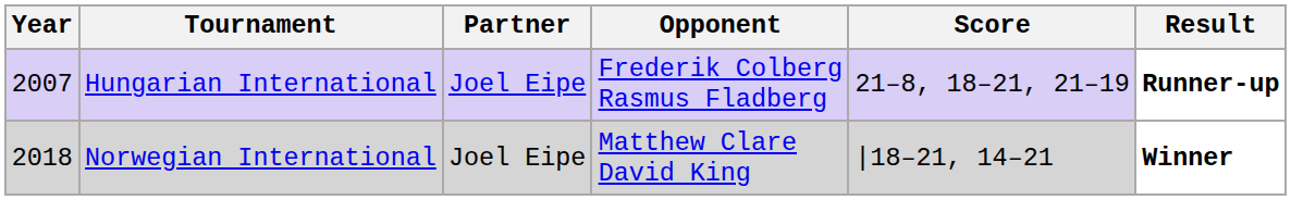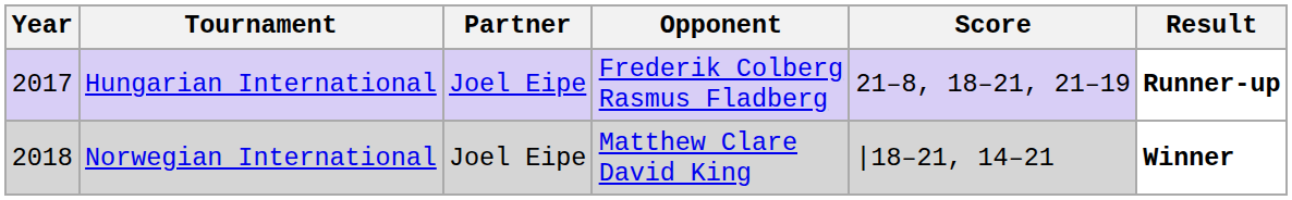Hungarian International | Year: 2007 -> 2017
